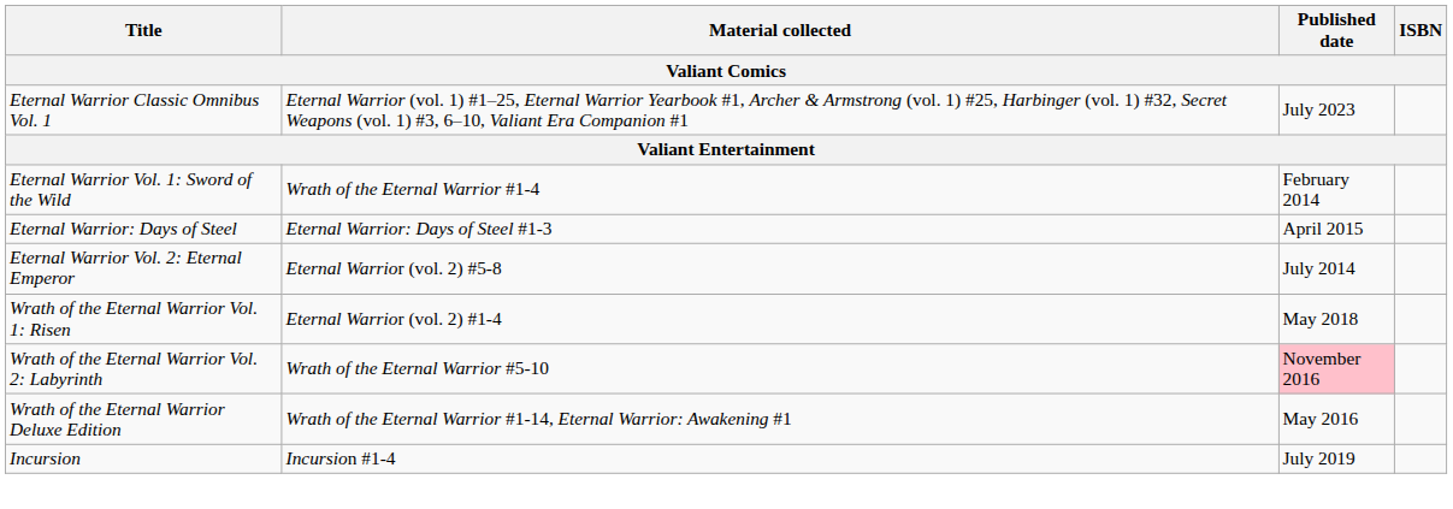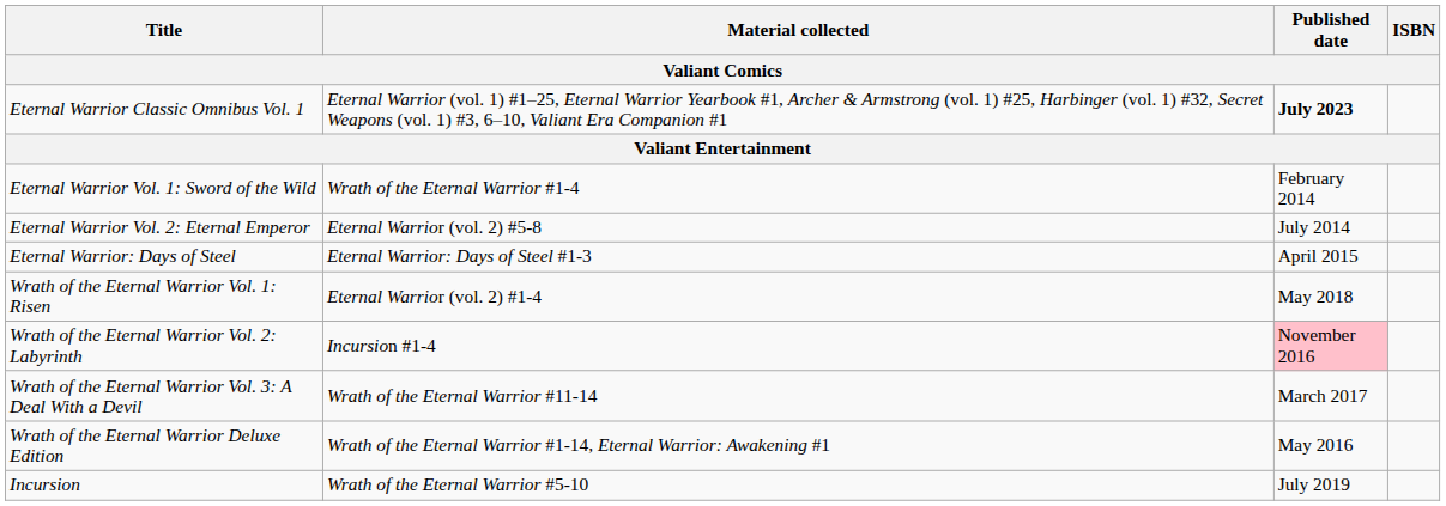Eternal Warrior Classic Omnibus Vol. 1 | Published date: normal -> bold
rows swapped: Eternal Warrior Vol. 2: Eternal Emperor <-> Eternal Warrior: Days of Steel
Wrath of the Eternal Warrior Vol. 2: Labyrinth | Material collected: Wrath of the Eternal Warrior #5-10 -> Incursion #1-4
+ row: Wrath of the Eternal Warrior Vol. 3: A Deal With a Devil | Wrath of the Eternal Warrior #11-14 | March 2017
Incursion | Material collected: Incursion #1-4 -> Wrath of the Eternal Warrior #5-10
